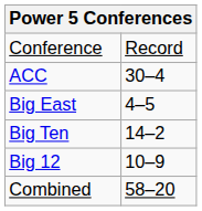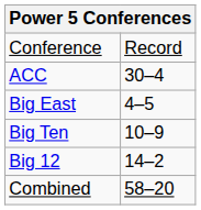Big Ten | column 2: 14–2 -> 10–9
Big 12 | column 2: 10–9 -> 14–2
